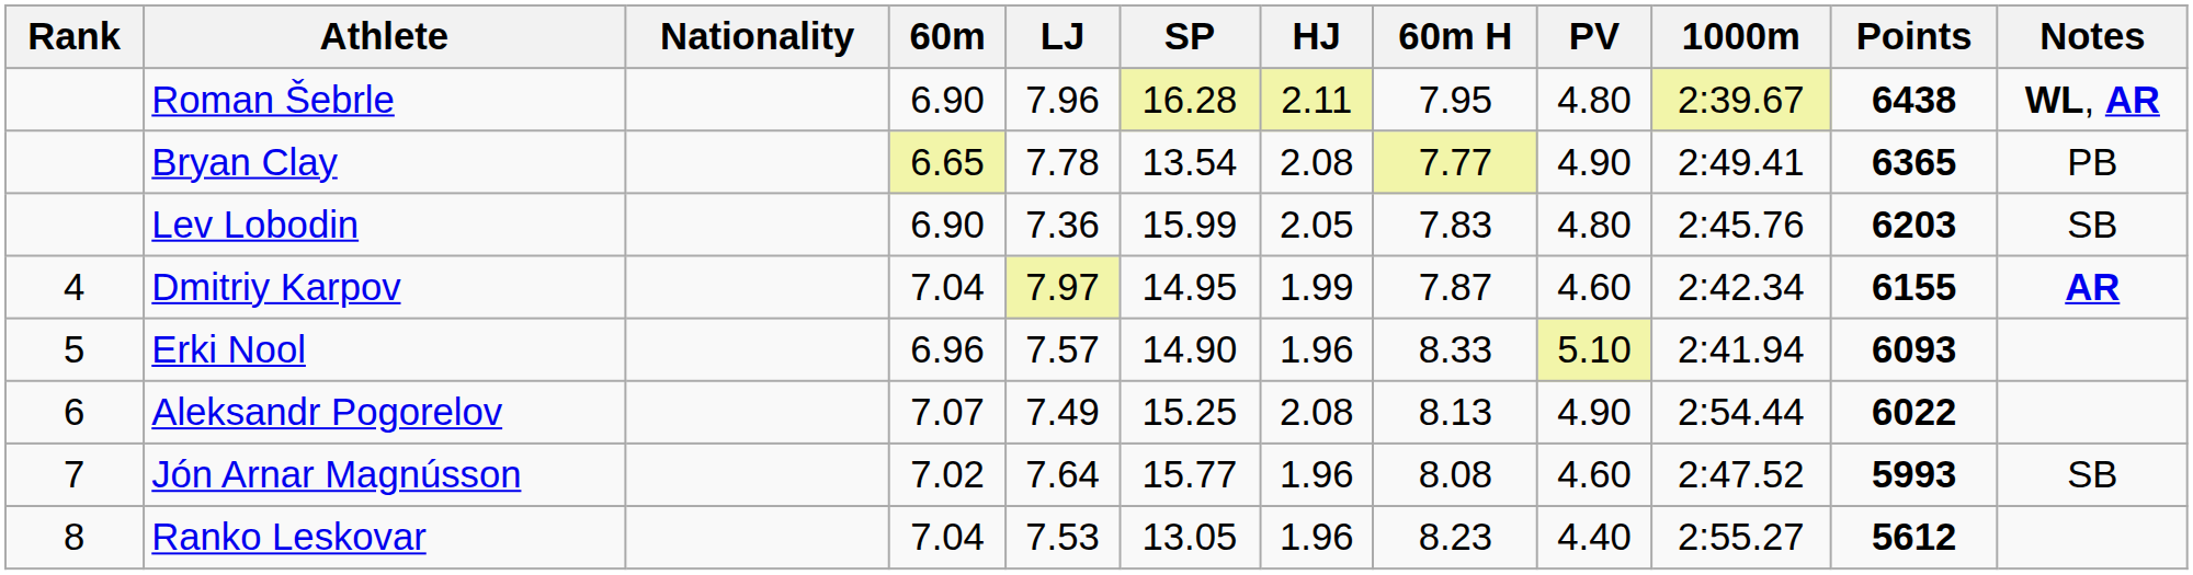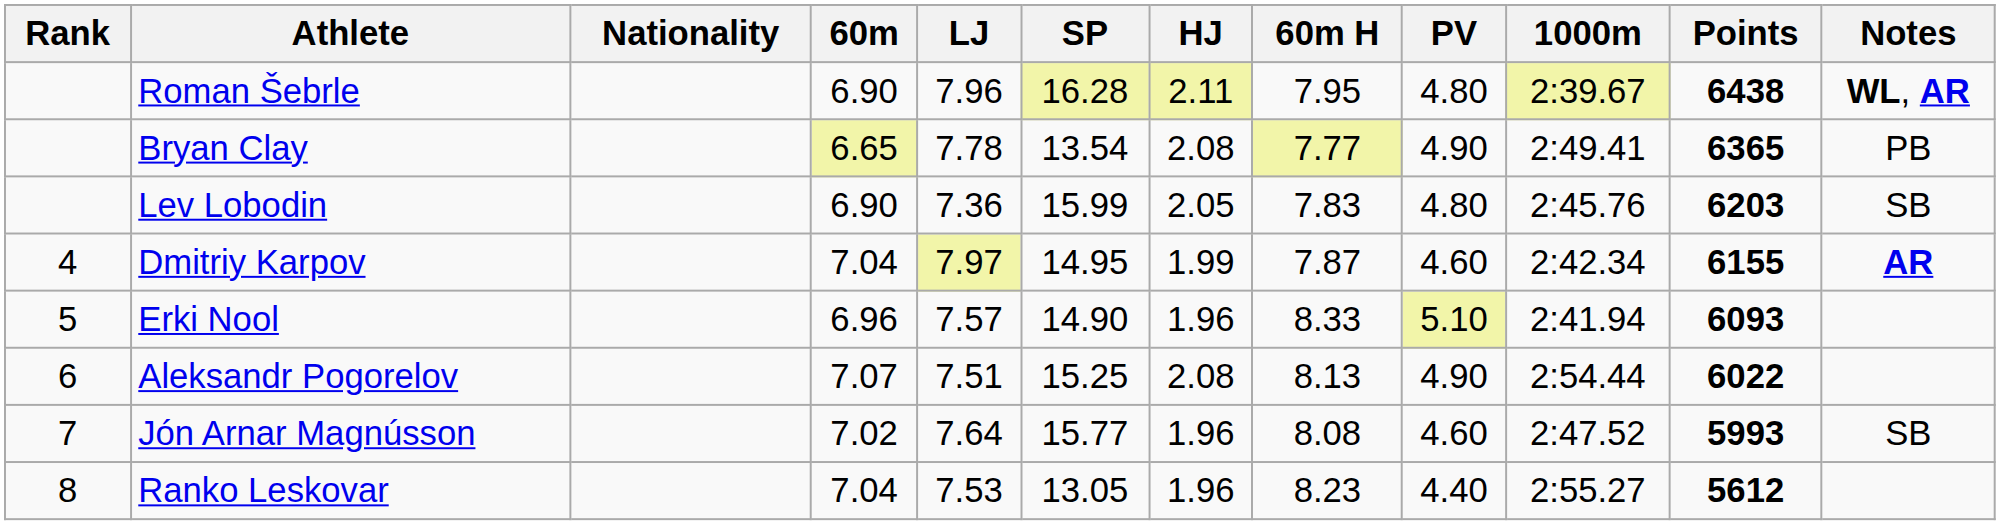Aleksandr Pogorelov | LJ: 7.49 -> 7.51
